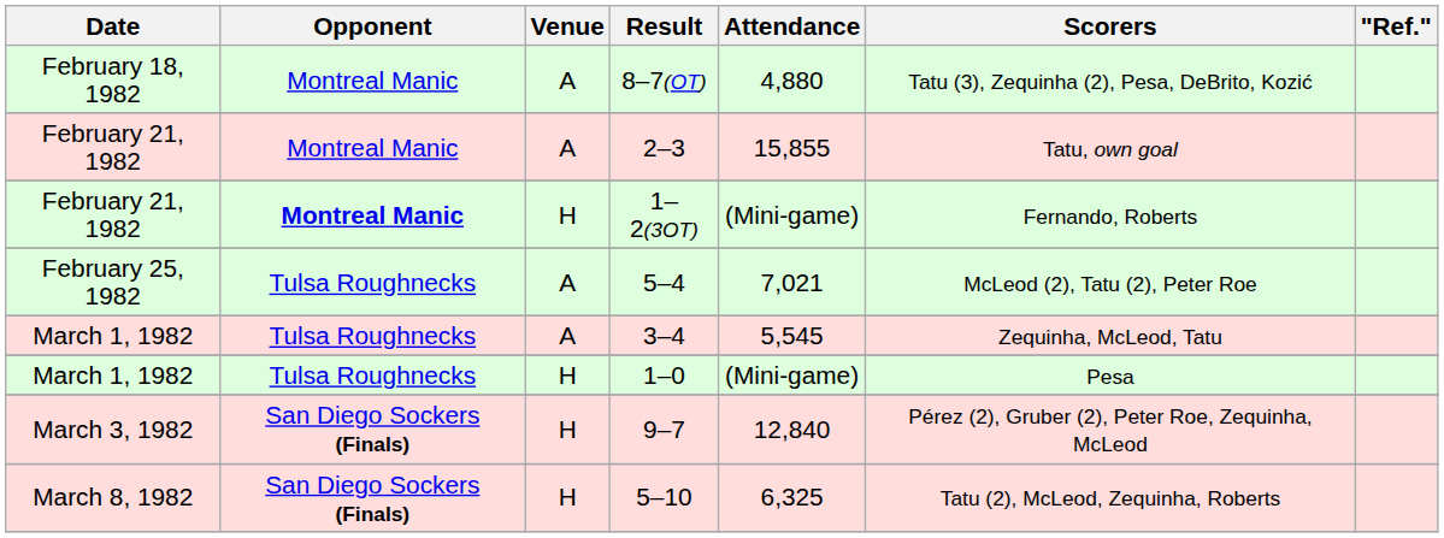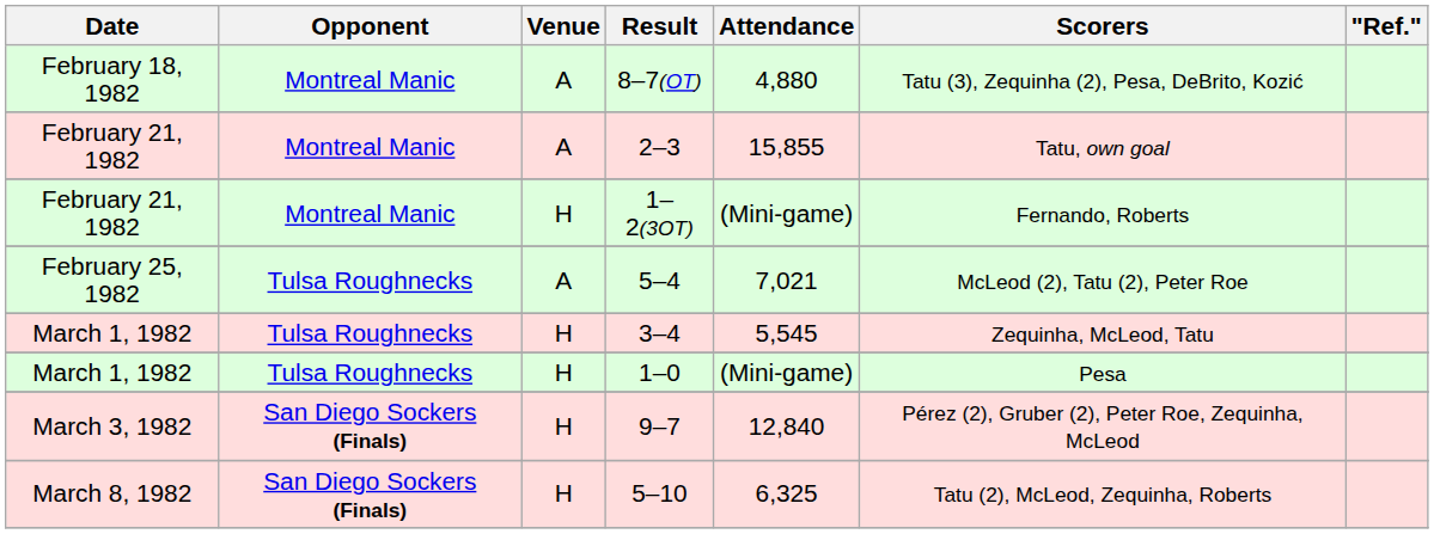1–2(3OT) | Opponent: bold -> normal
3–4 | Venue: A -> H
